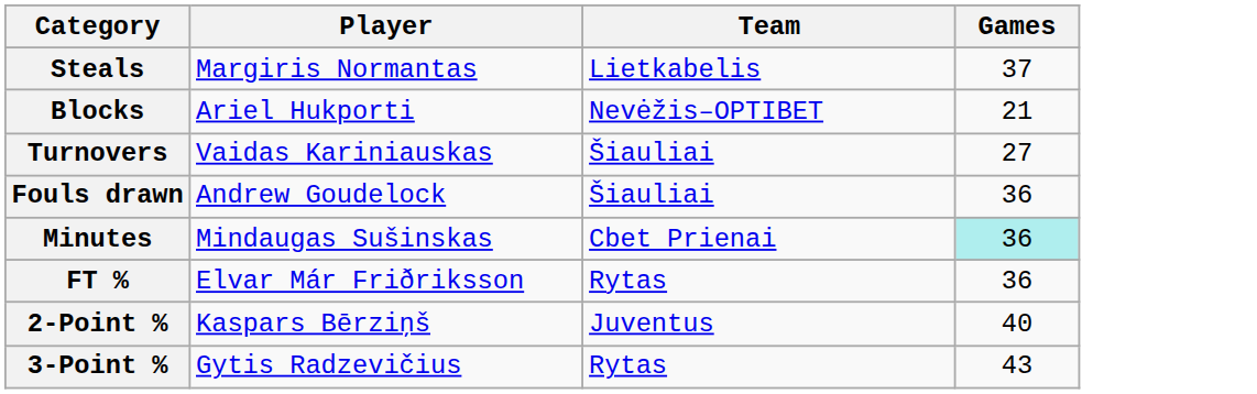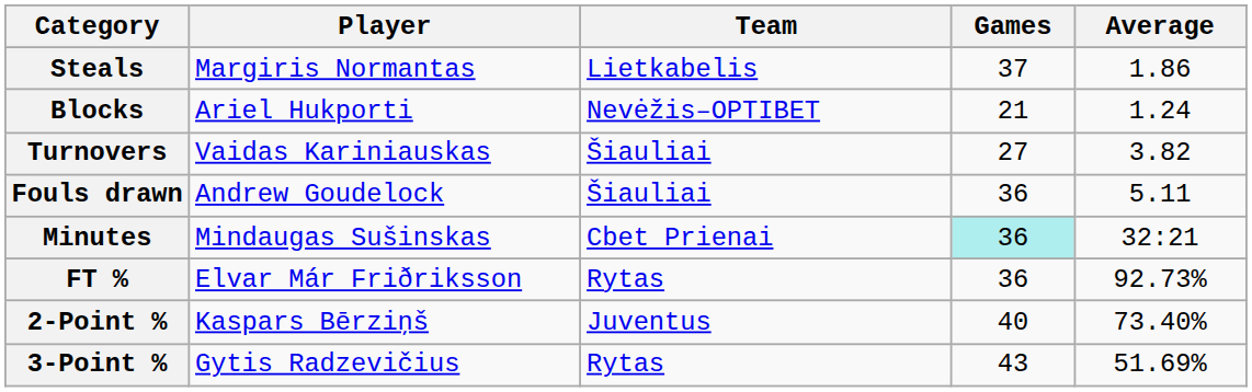+ column: Average | 1.86 | 1.24 | 3.82 | 5.11 | 32:21 | 92.73% | 73.40% | 51.69%
